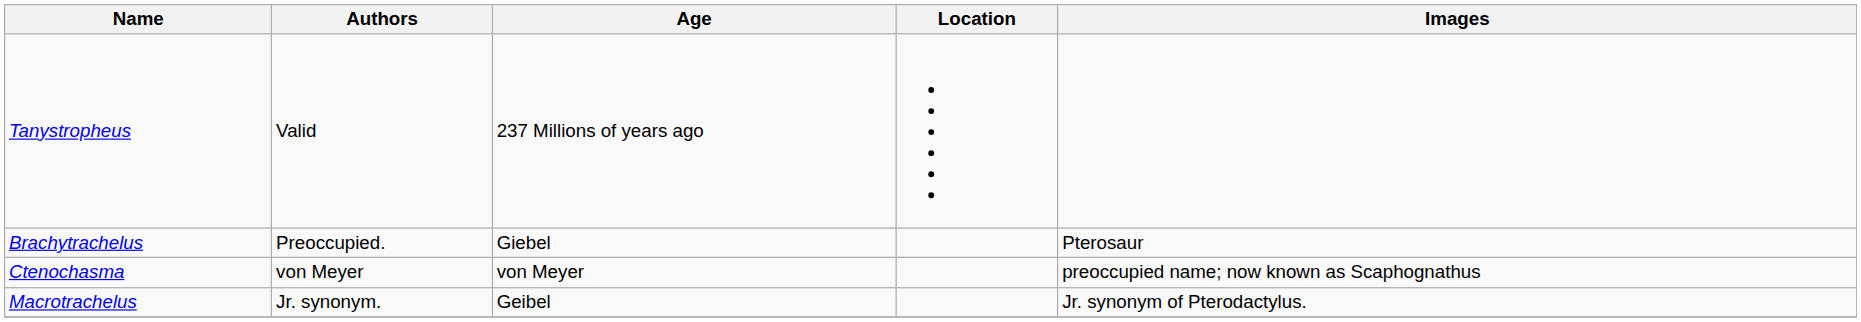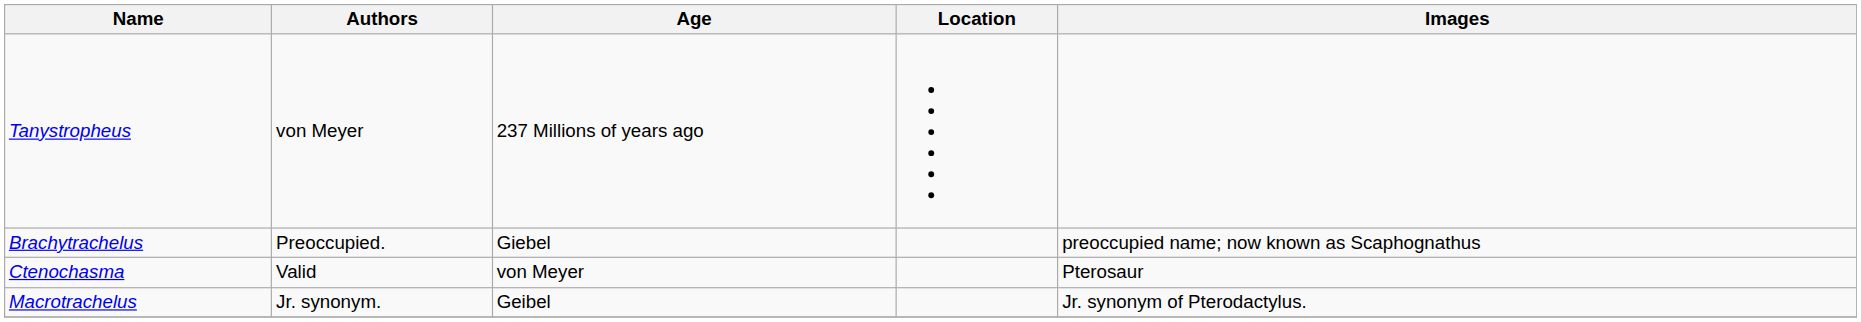Tanystropheus | Authors: Valid -> von Meyer
Brachytrachelus | Images: Pterosaur -> preoccupied name; now known as Scaphognathus
Ctenochasma | Authors: von Meyer -> Valid
Ctenochasma | Images: preoccupied name; now known as Scaphognathus -> Pterosaur
